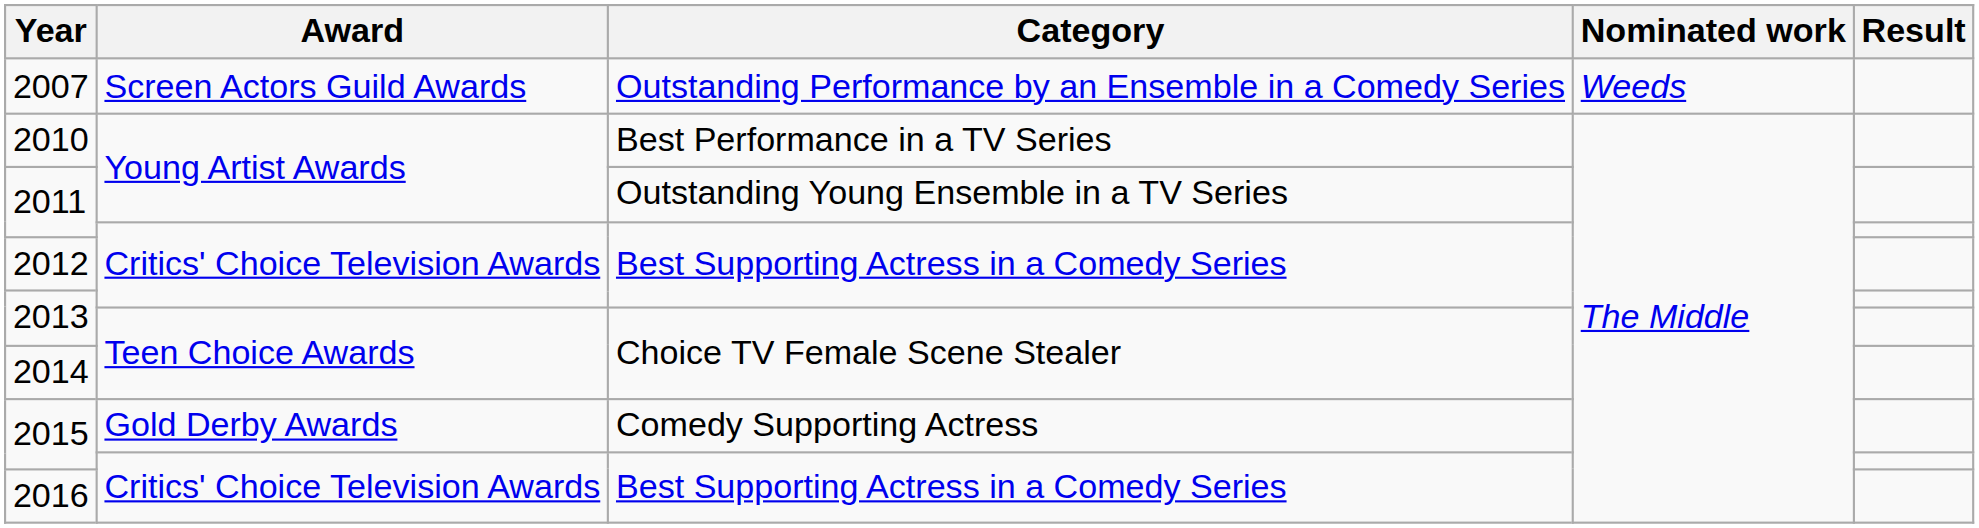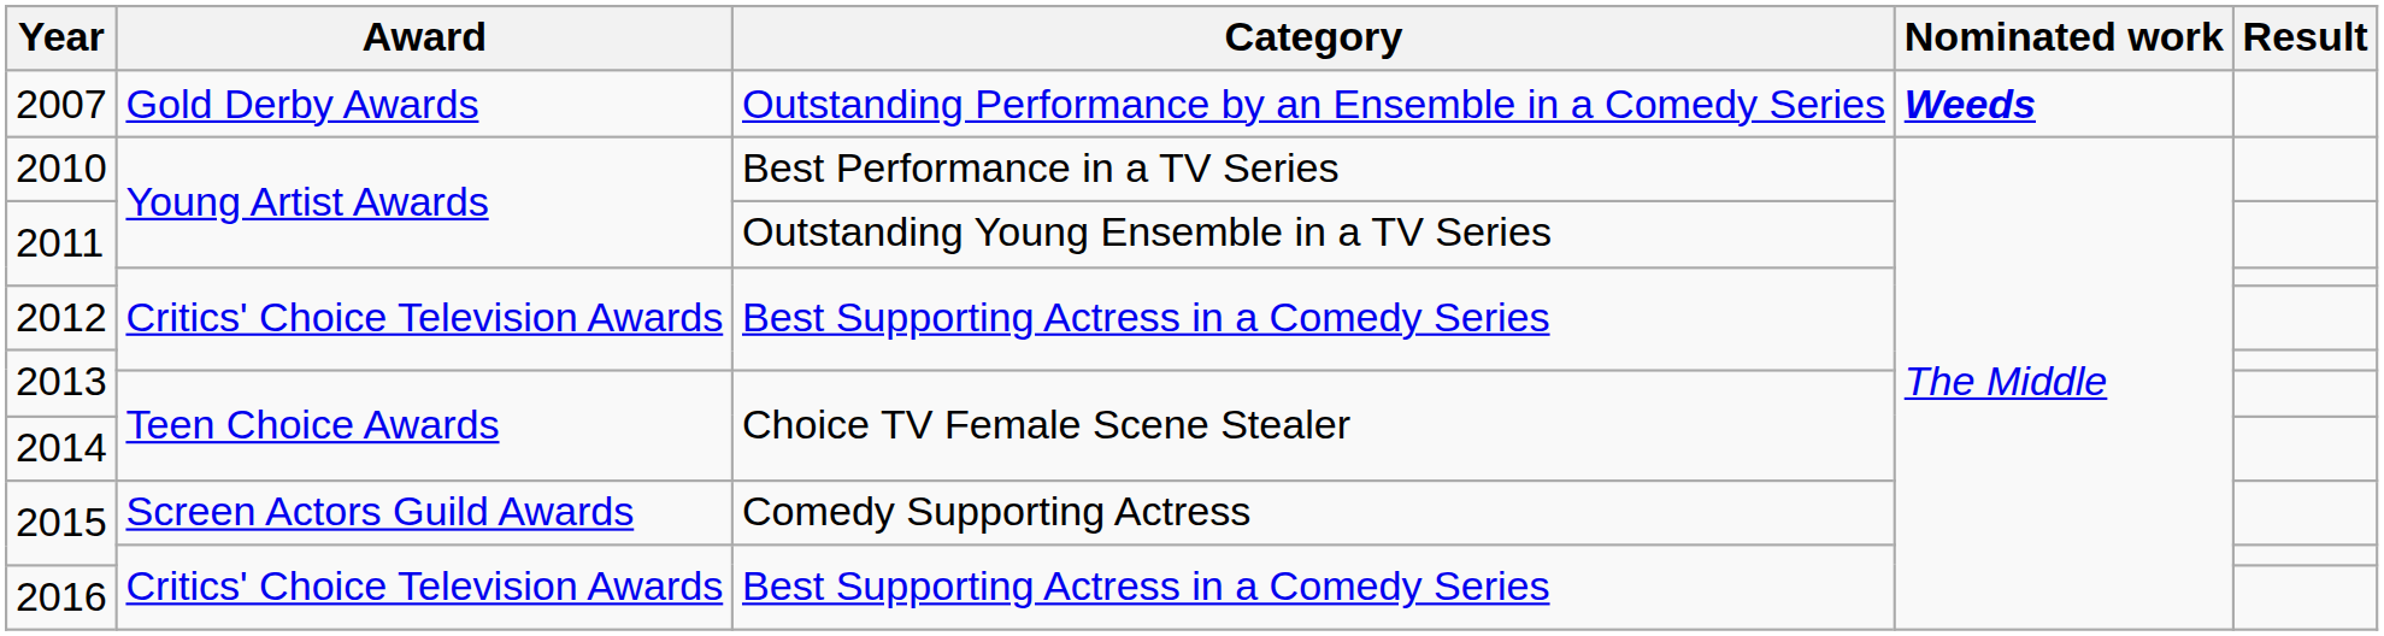2007 | Award: Screen Actors Guild Awards -> Gold Derby Awards
2007 | Nominated work: normal -> bold
2015 / Comedy Supporting Actress | Award: Gold Derby Awards -> Screen Actors Guild Awards
